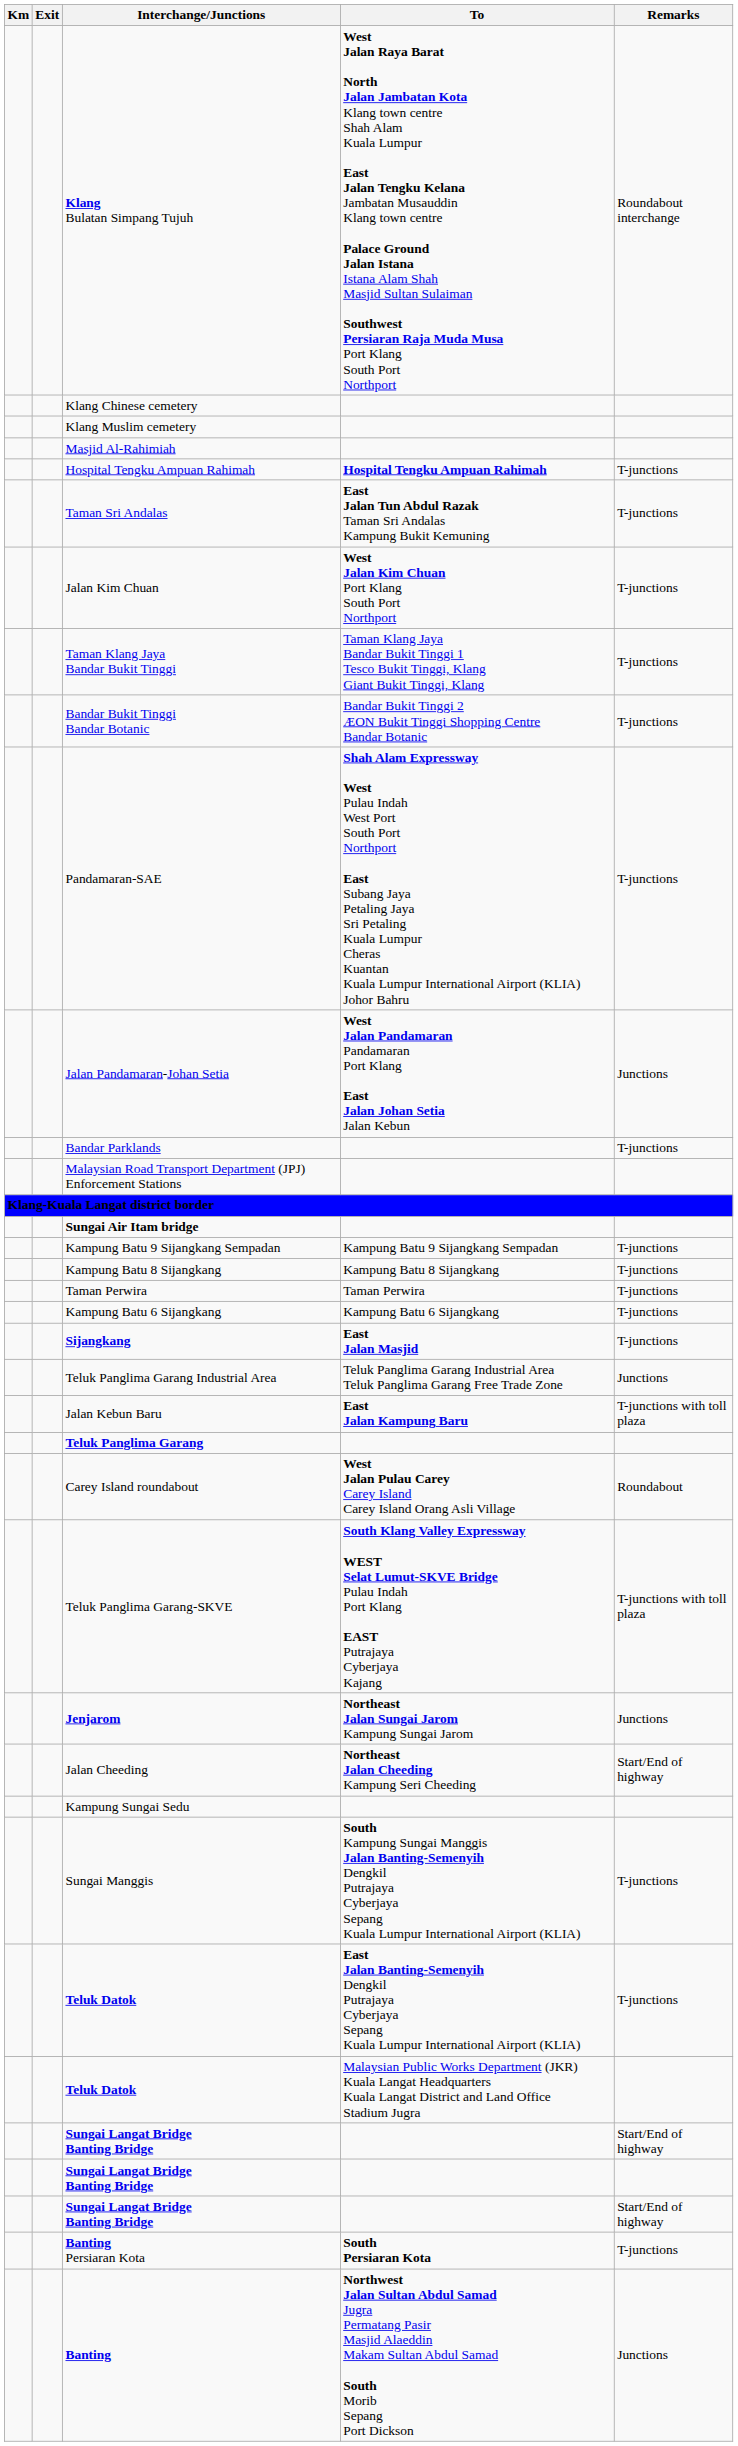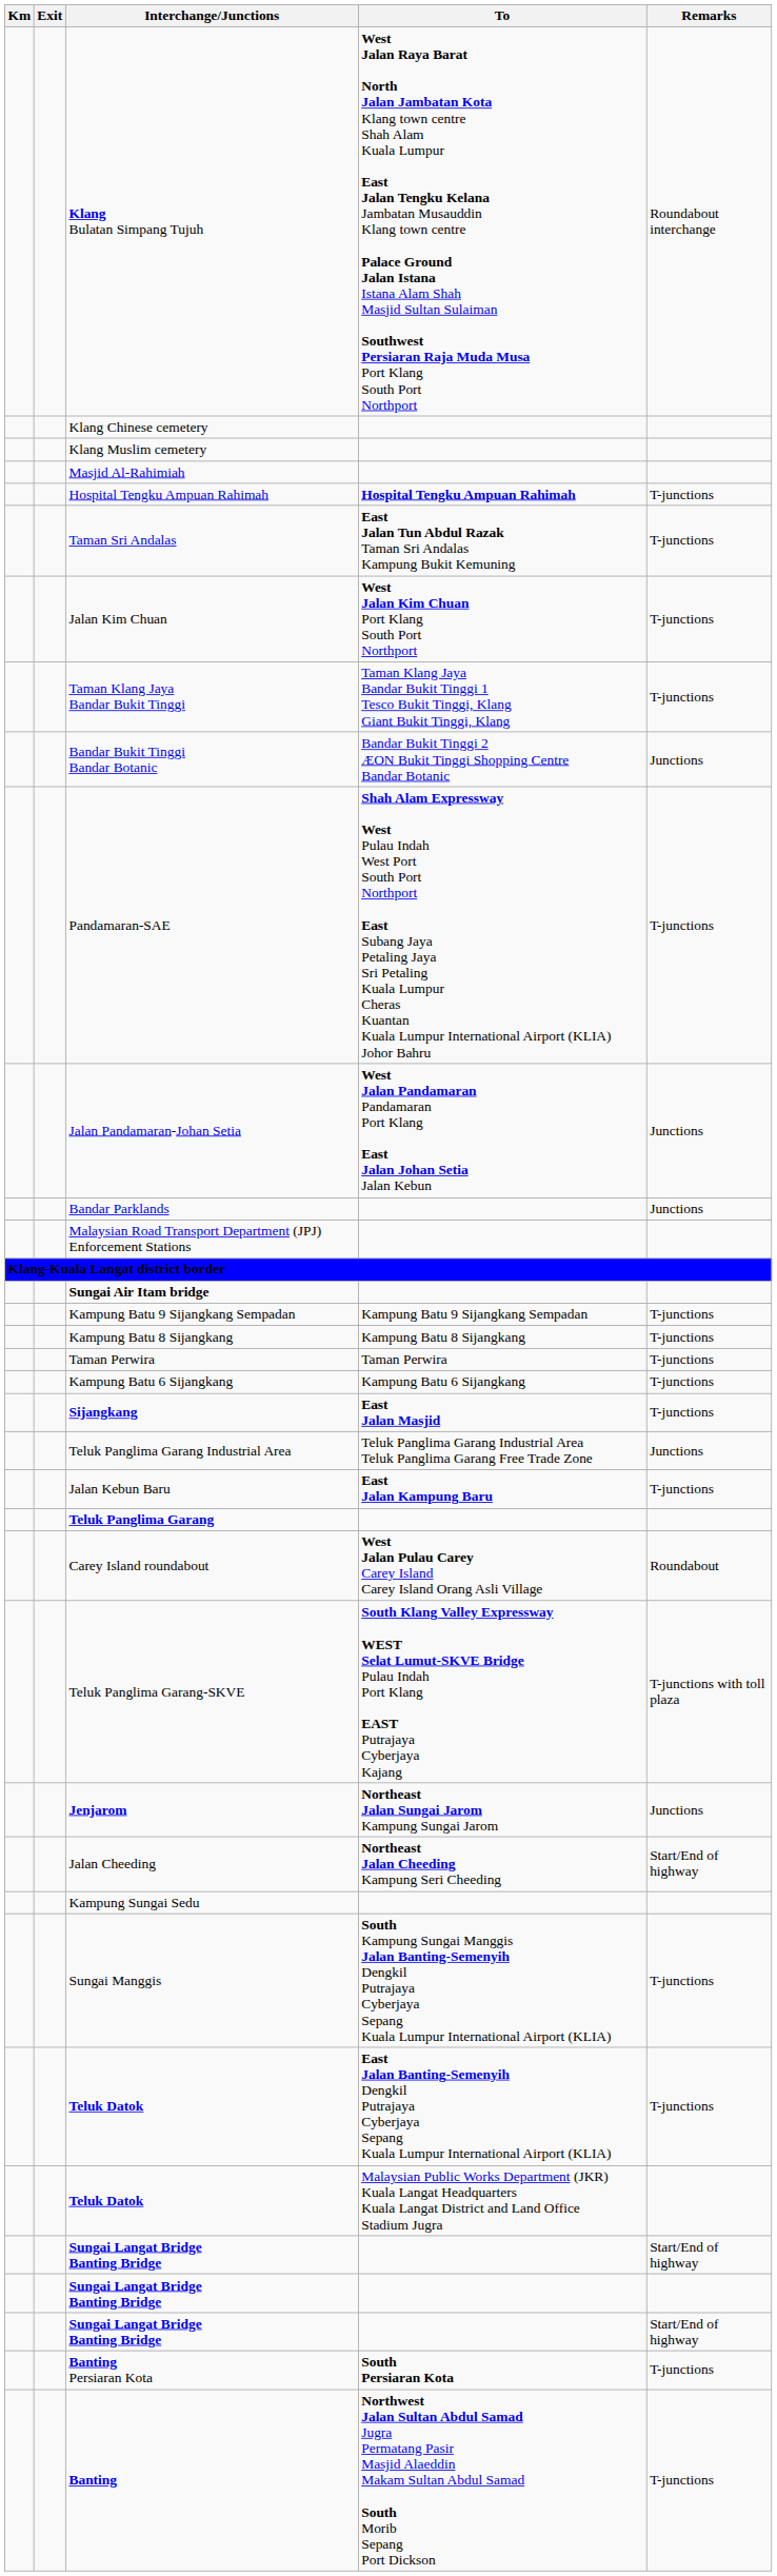Bandar Bukit Tinggi Bandar Botanic | Remarks: T-junctions -> Junctions
Bandar Parklands | Remarks: T-junctions -> Junctions
Jalan Kebun Baru | Remarks: T-junctions with toll plaza -> T-junctions
Banting | Remarks: Junctions -> T-junctions
